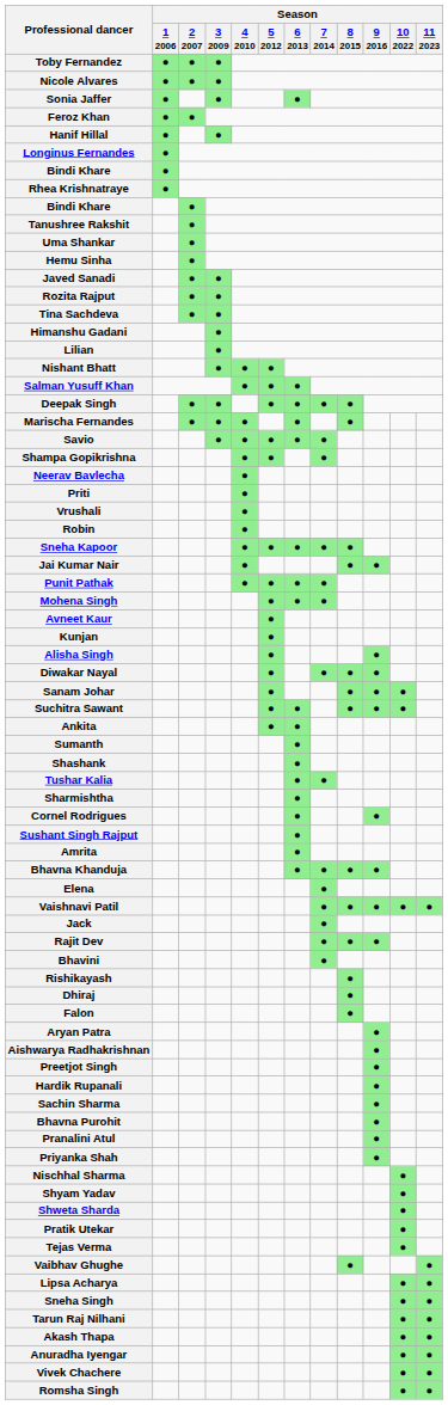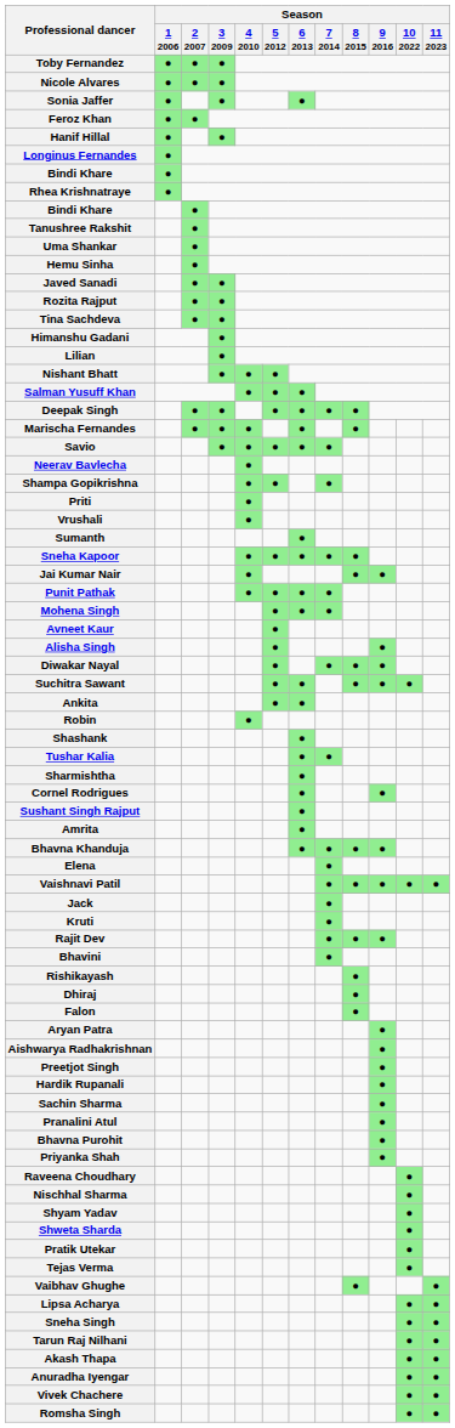rows swapped: Shampa Gopikrishna <-> Neerav Bavlecha
rows swapped: Robin <-> Sumanth
- row: Kunjan | ●
- row: Sanam Johar | ● | ● | ● | ●
+ row: Kruti | ●
rows swapped: Bhavna Purohit <-> Pranalini Atul
+ row: Raveena Choudhary | ●
